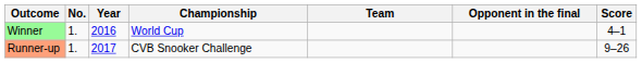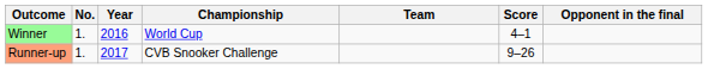columns swapped: Opponent in the final <-> Score
